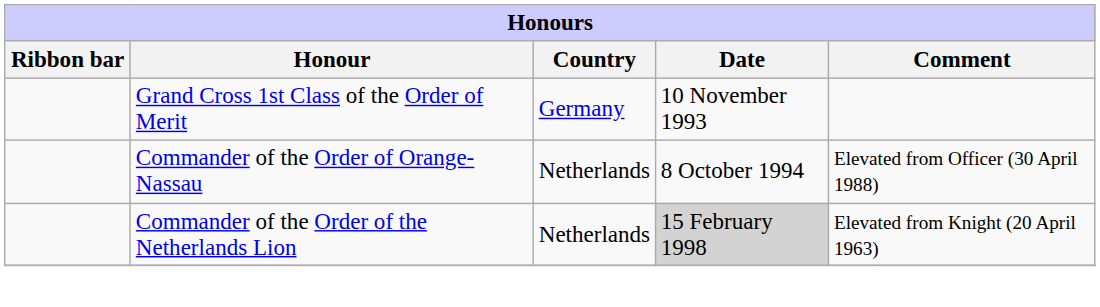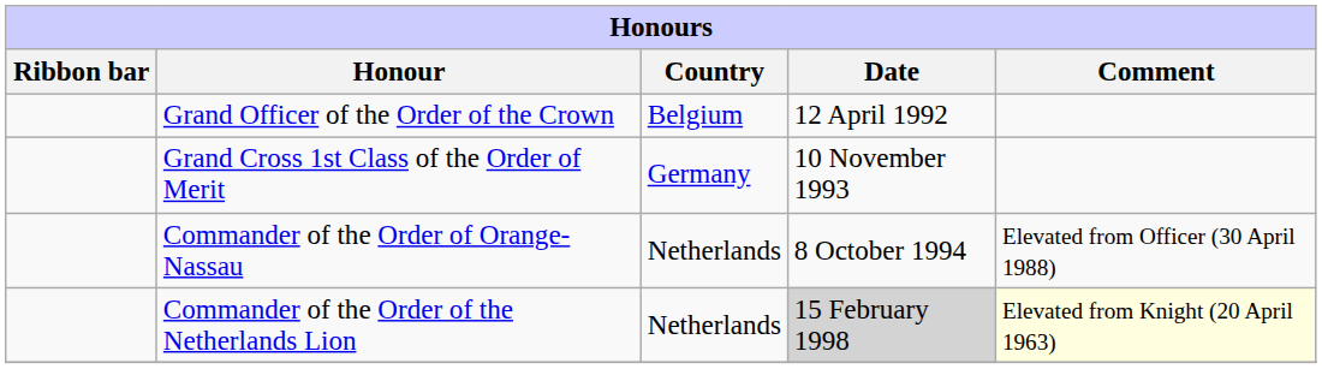+ row: Grand Officer of the Order of the Crown | Belgium | 12 April 1992
Commander of the Order of the Netherlands Lion | Comment: no background -> lightyellow background
